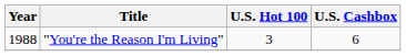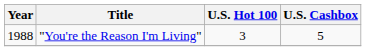"You're the Reason I'm Living" | U.S. Cashbox: 6 -> 5
